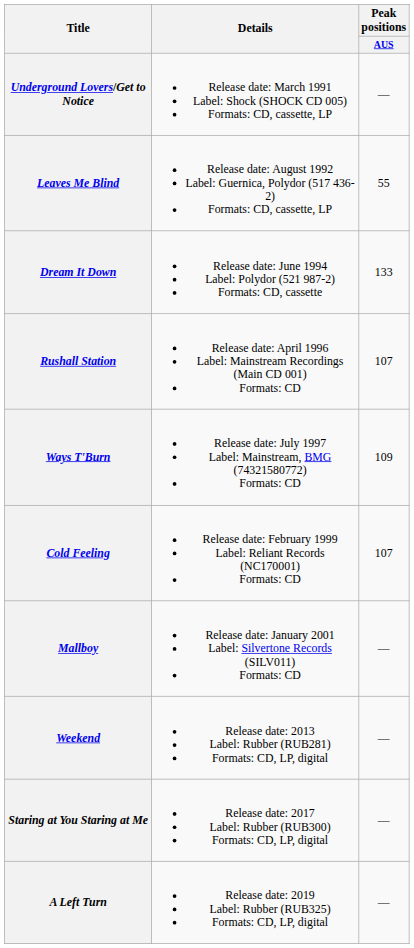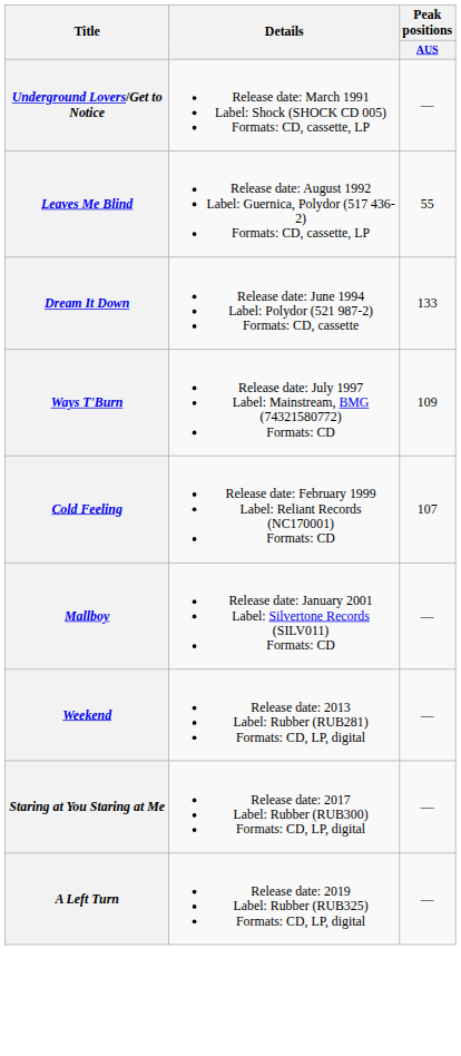- row: Rushall Station | Release date: April 1996 Label: Mainstream Recordings (Main CD 001) Formats: CD | 107
